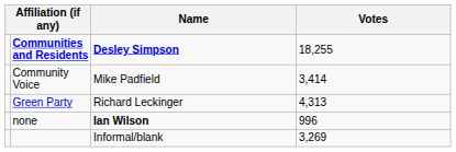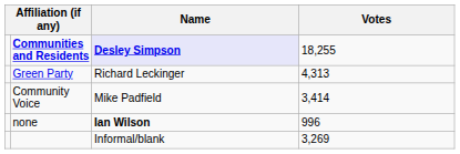Communities and Residents | Name: no background -> lavender background
rows swapped: Green Party <-> Community Voice
